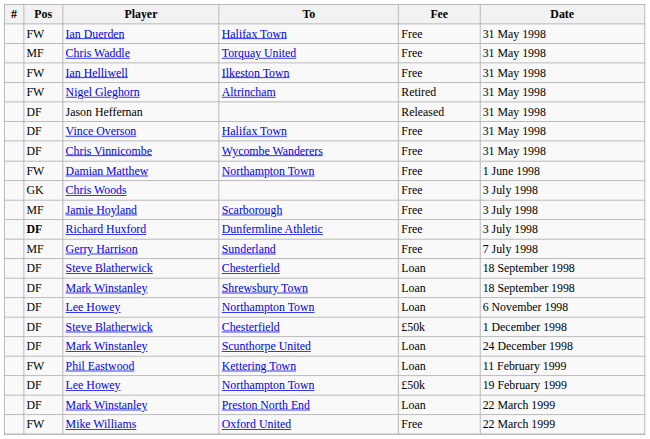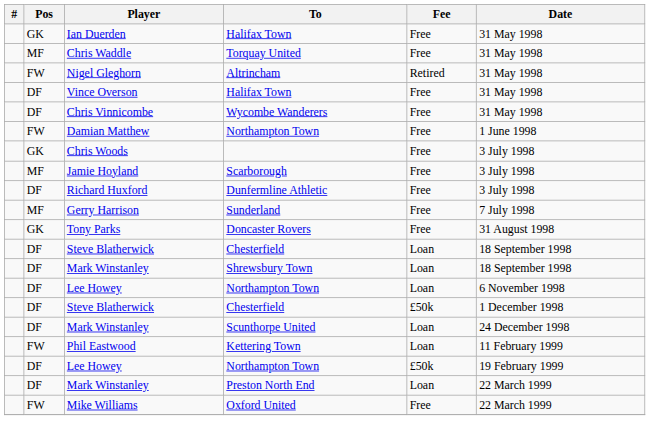Ian Duerden | Pos: FW -> GK
- row: FW | Ian Helliwell | Ilkeston Town | Free | 31 May 1998
- row: DF | Jason Heffernan | Released | 31 May 1998
Richard Huxford | Pos: bold -> normal
+ row: GK | Tony Parks | Doncaster Rovers | Free | 31 August 1998
